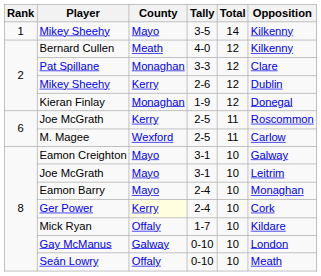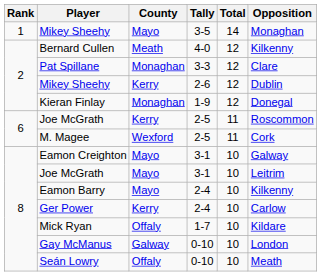Mikey Sheehy / 3-5 | Opposition: Kilkenny -> Monaghan
M. Magee | Opposition: Carlow -> Cork
Eamon Barry | Opposition: Monaghan -> Kilkenny
Ger Power | County: lightyellow background -> no background
Ger Power | Opposition: Cork -> Carlow
